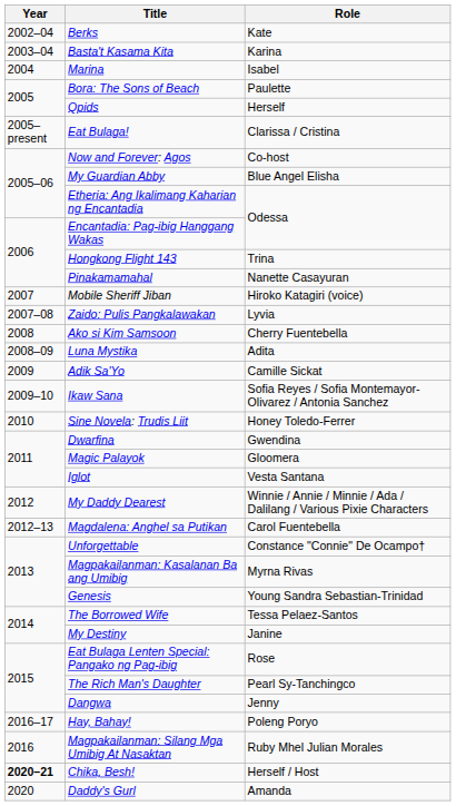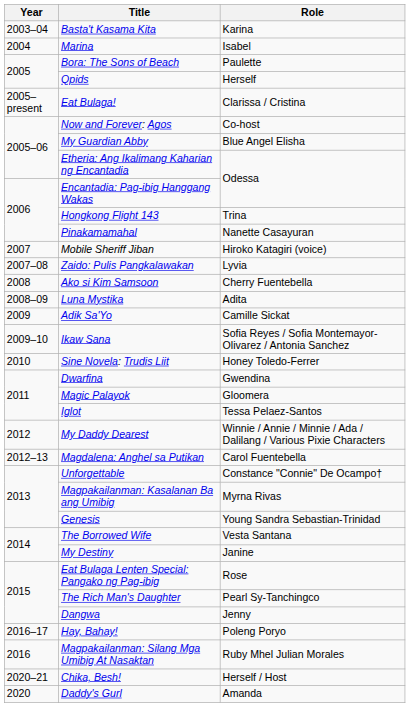- row: 2002–04 | Berks | Kate
Iglot | Role: Vesta Santana -> Tessa Pelaez-Santos
The Borrowed Wife | Role: Tessa Pelaez-Santos -> Vesta Santana
Chika, Besh! | Year: bold -> normal
